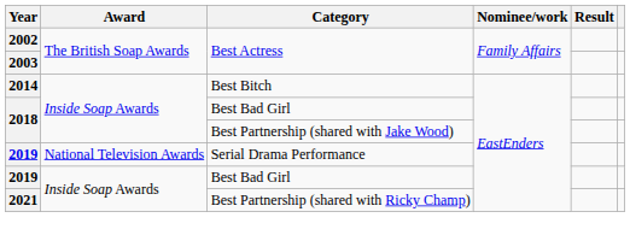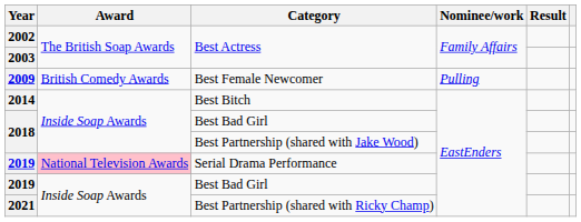+ row: 2009 | British Comedy Awards | Best Female Newcomer | Pulling
2019 / Serial Drama Performance | Award: no background -> pink background
